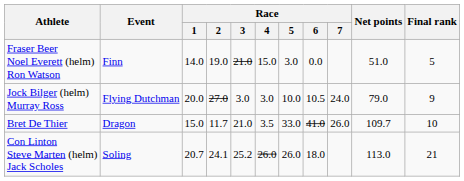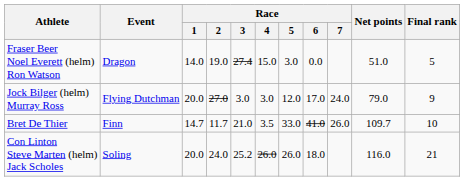Fraser Beer Noel Everett (helm) Ron Watson | Event: Finn -> Dragon
Fraser Beer Noel Everett (helm) Ron Watson | Race / 3: 21.0 -> 27.4
Jock Bilger (helm) Murray Ross | Race / 5: 10.0 -> 12.0
Jock Bilger (helm) Murray Ross | Race / 6: 10.5 -> 17.0
Bret De Thier | Event: Dragon -> Finn
Bret De Thier | Race / 1: 15.0 -> 14.7
Con Linton Steve Marten (helm) Jack Scholes | Race / 1: 20.7 -> 20.0
Con Linton Steve Marten (helm) Jack Scholes | Race / 2: 24.1 -> 24.0
Con Linton Steve Marten (helm) Jack Scholes | Net points: 113.0 -> 116.0
